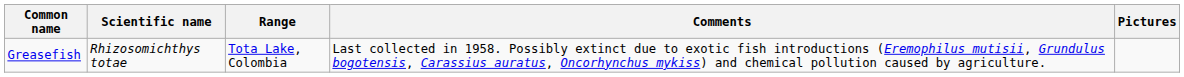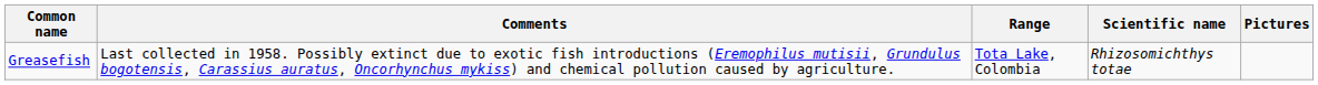columns swapped: Scientific name <-> Comments
